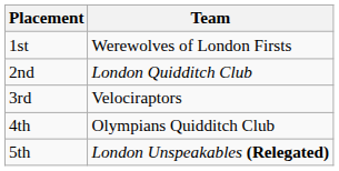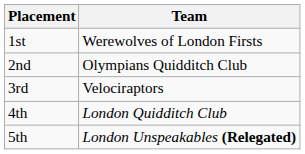2nd | Team: London Quidditch Club -> Olympians Quidditch Club
4th | Team: Olympians Quidditch Club -> London Quidditch Club
